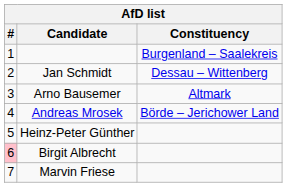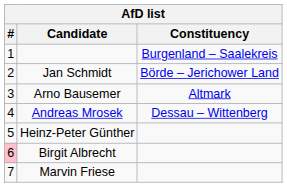Jan Schmidt | Constituency: Dessau – Wittenberg -> Börde – Jerichower Land
Andreas Mrosek | Constituency: Börde – Jerichower Land -> Dessau – Wittenberg
